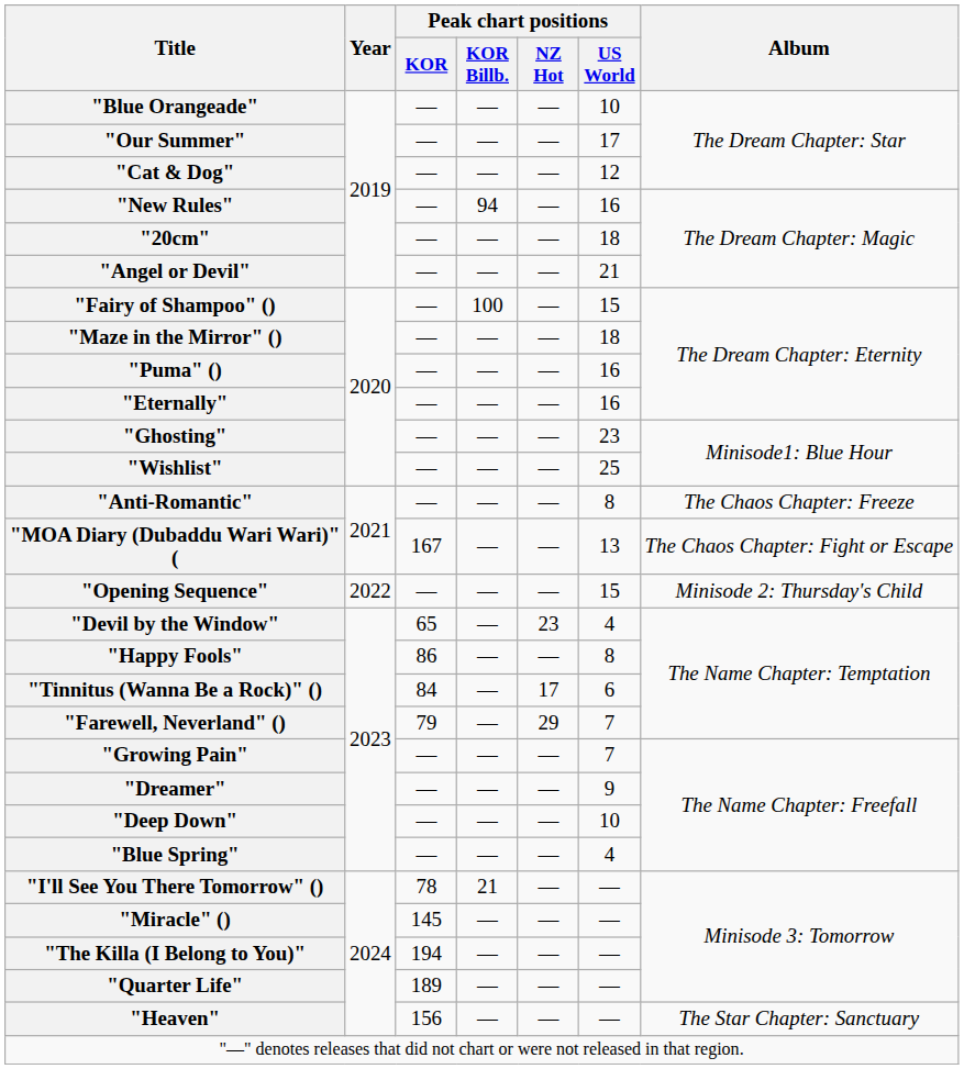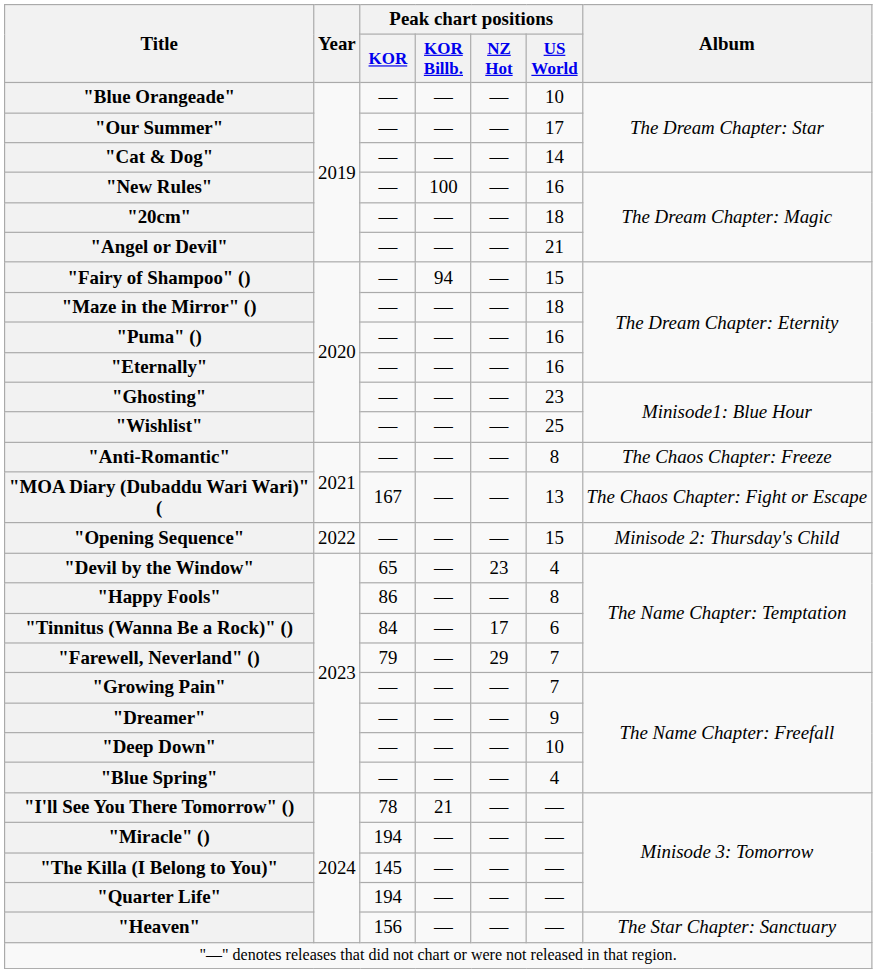"Cat & Dog" | Peak chart positions / US World: 12 -> 14
"New Rules" | Peak chart positions / KOR Billb.: 94 -> 100
"Fairy of Shampoo" () | Peak chart positions / KOR Billb.: 100 -> 94
"Miracle" () | Peak chart positions / KOR: 145 -> 194
"The Killa (I Belong to You)" | Peak chart positions / KOR: 194 -> 145
"Quarter Life" | Peak chart positions / KOR: 189 -> 194
